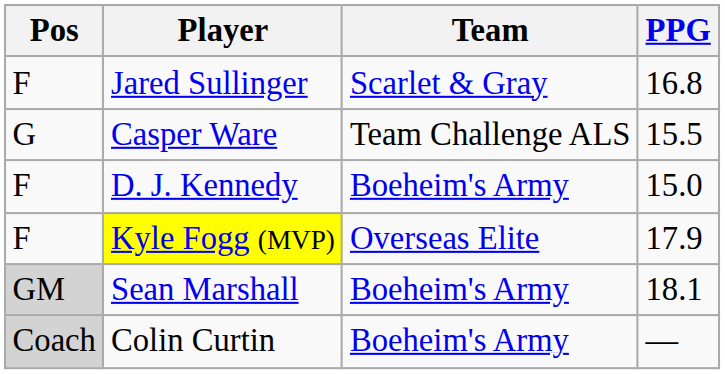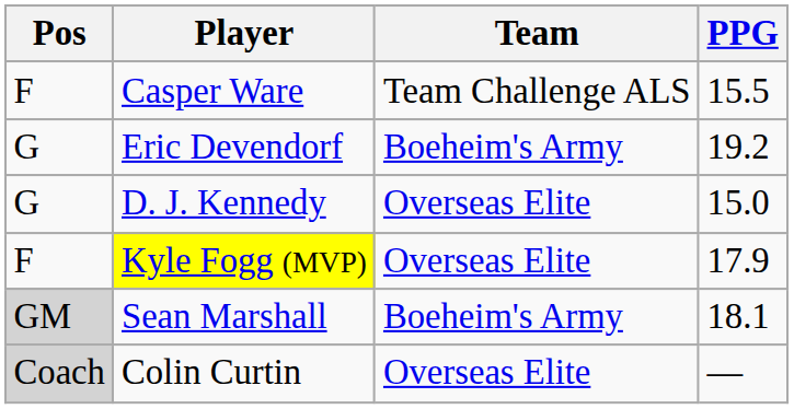- row: F | Jared Sullinger | Scarlet & Gray | 16.8
Casper Ware | Pos: G -> F
+ row: G | Eric Devendorf | Boeheim's Army | 19.2
D. J. Kennedy | Pos: F -> G
D. J. Kennedy | Team: Boeheim's Army -> Overseas Elite
Colin Curtin | Team: Boeheim's Army -> Overseas Elite
